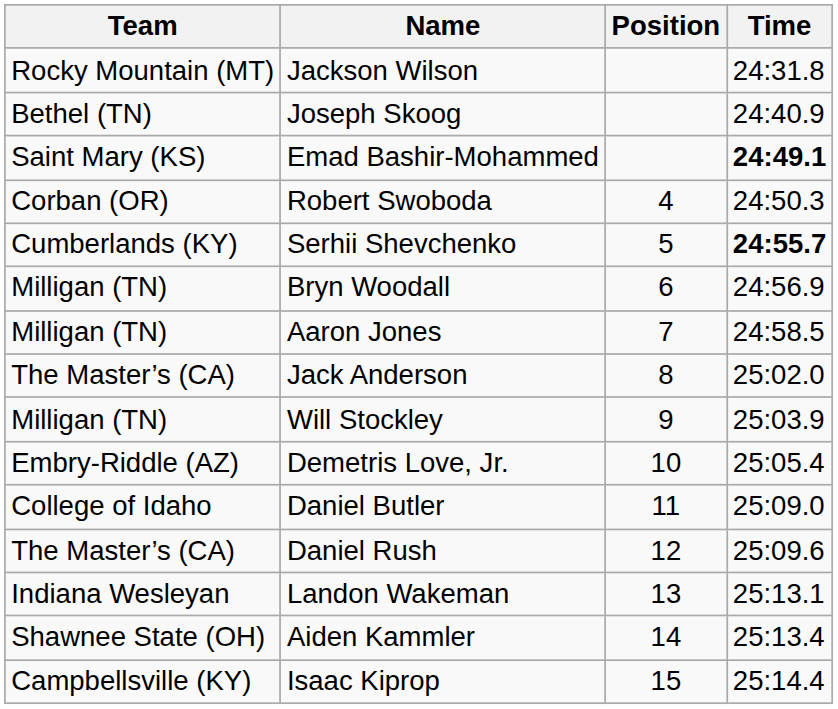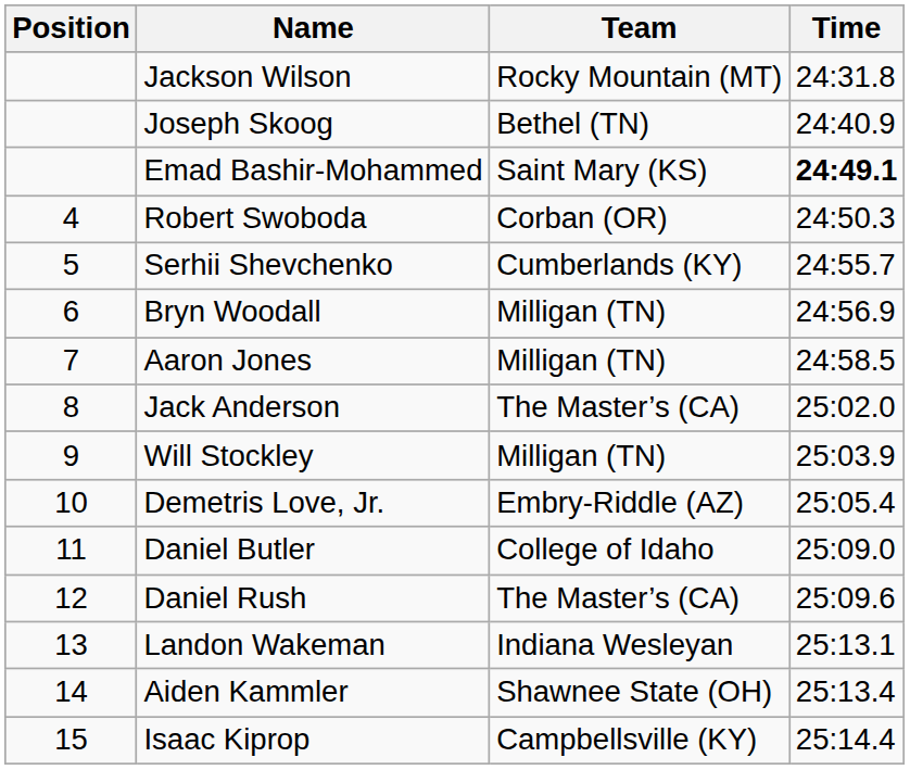columns swapped: Position <-> Team
Serhii Shevchenko | Time: bold -> normal
